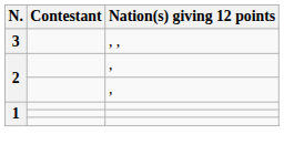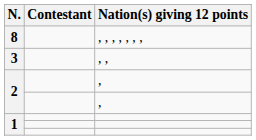+ row: 8 | , , , , , , ,
